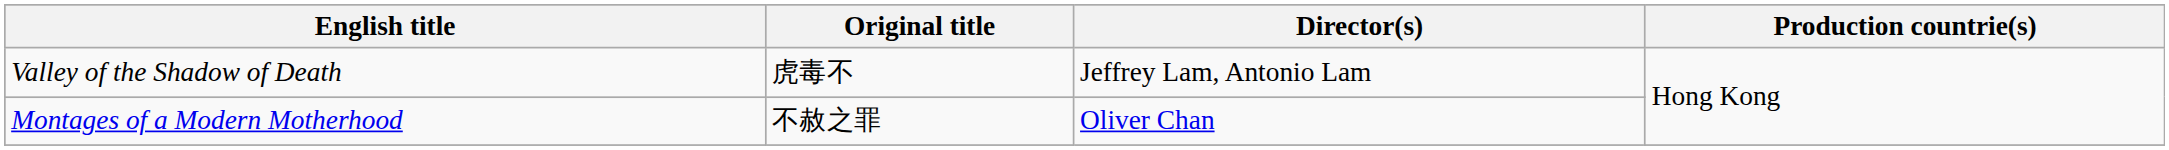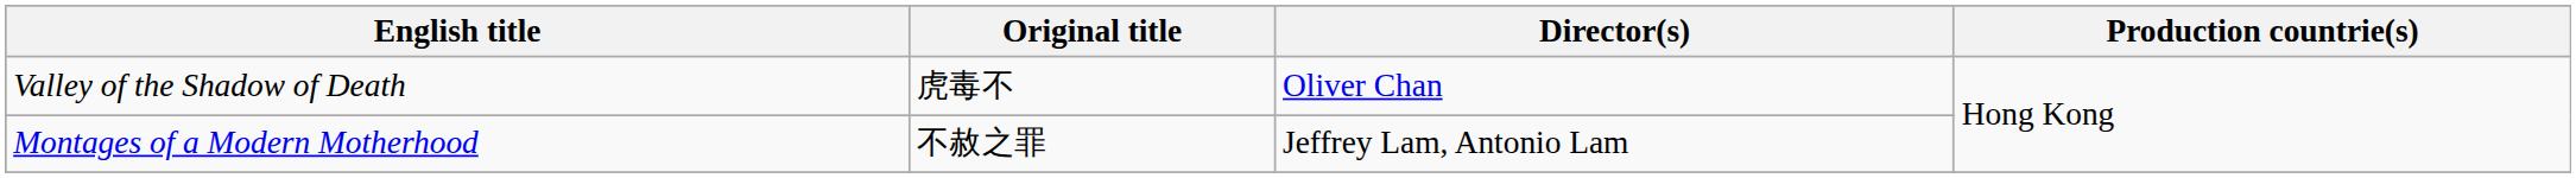Valley of the Shadow of Death | Director(s): Jeffrey Lam, Antonio Lam -> Oliver Chan
Montages of a Modern Motherhood | Director(s): Oliver Chan -> Jeffrey Lam, Antonio Lam
